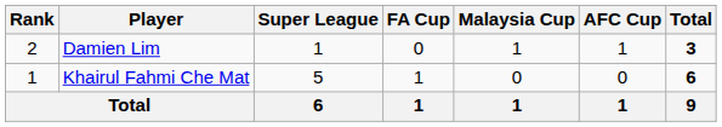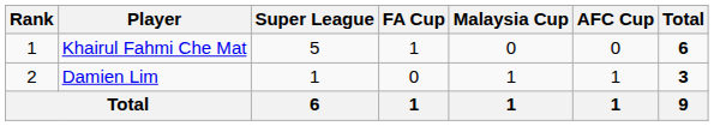rows swapped: Khairul Fahmi Che Mat <-> Damien Lim
